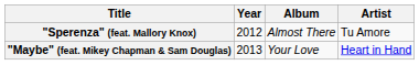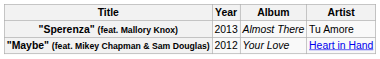"Sperenza" (feat. Mallory Knox) | Year: 2012 -> 2013
"Maybe" (feat. Mikey Chapman & Sam Douglas) | Year: 2013 -> 2012
